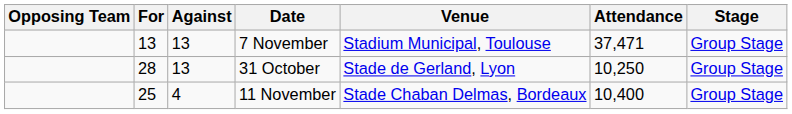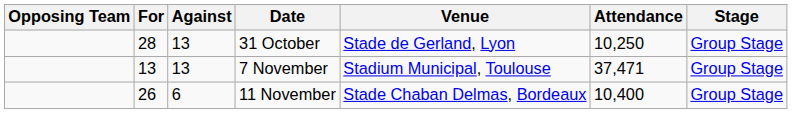rows swapped: 31 October <-> 7 November
11 November | For: 25 -> 26
11 November | Against: 4 -> 6
